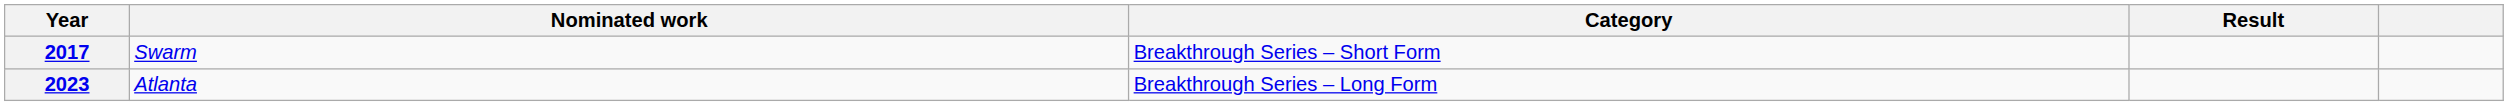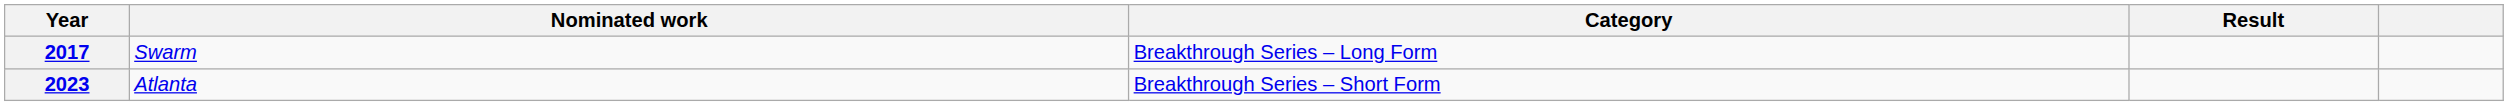2017 | Category: Breakthrough Series – Short Form -> Breakthrough Series – Long Form
2023 | Category: Breakthrough Series – Long Form -> Breakthrough Series – Short Form
